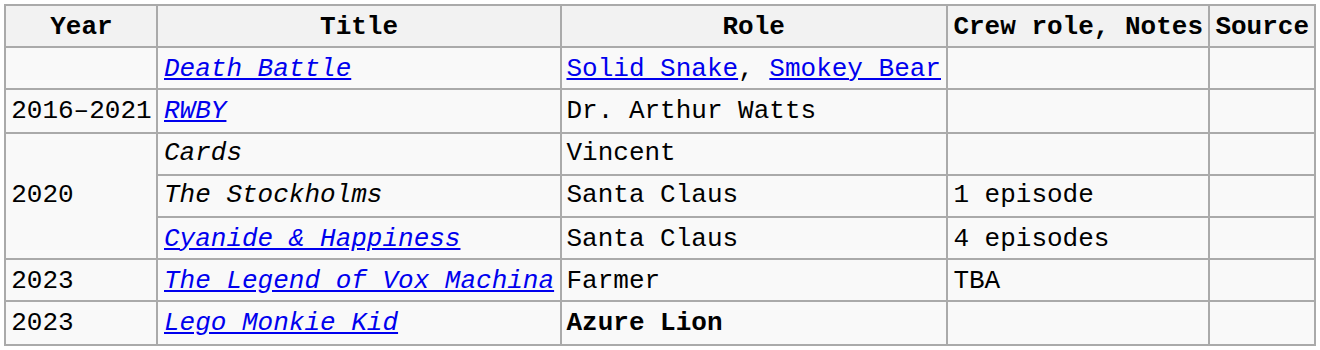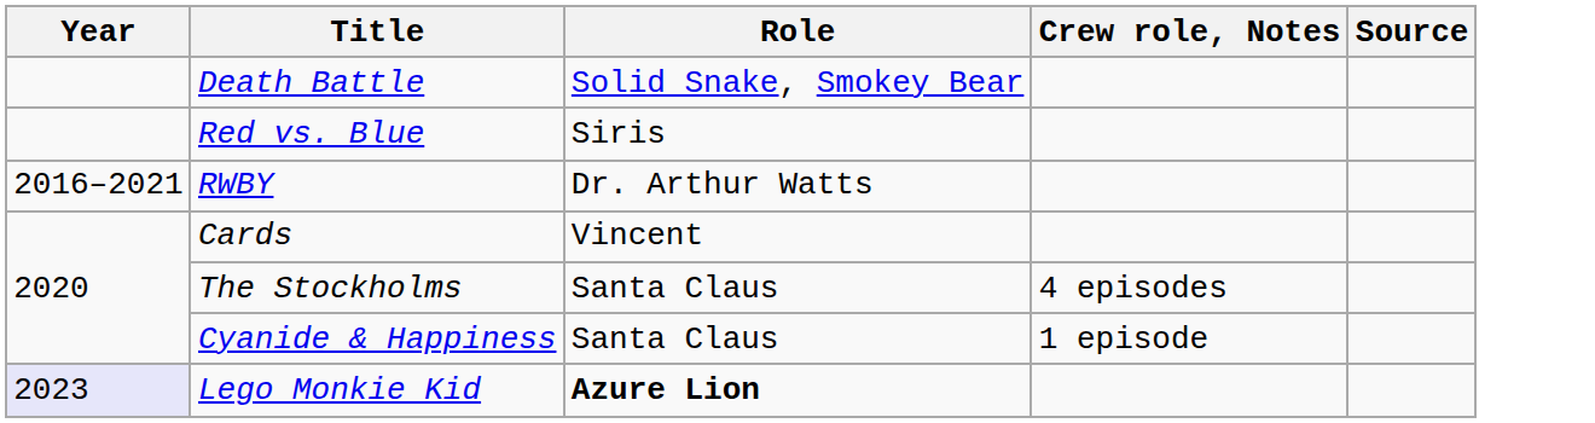+ row: Red vs. Blue | Siris
The Stockholms | Crew role, Notes: 1 episode -> 4 episodes
Cyanide & Happiness | Crew role, Notes: 4 episodes -> 1 episode
- row: 2023 | The Legend of Vox Machina | Farmer | TBA
Lego Monkie Kid | Year: no background -> lavender background
